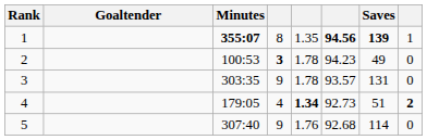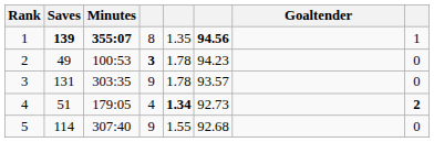columns swapped: Goaltender <-> Saves
5 | column 5: 1.76 -> 1.55
